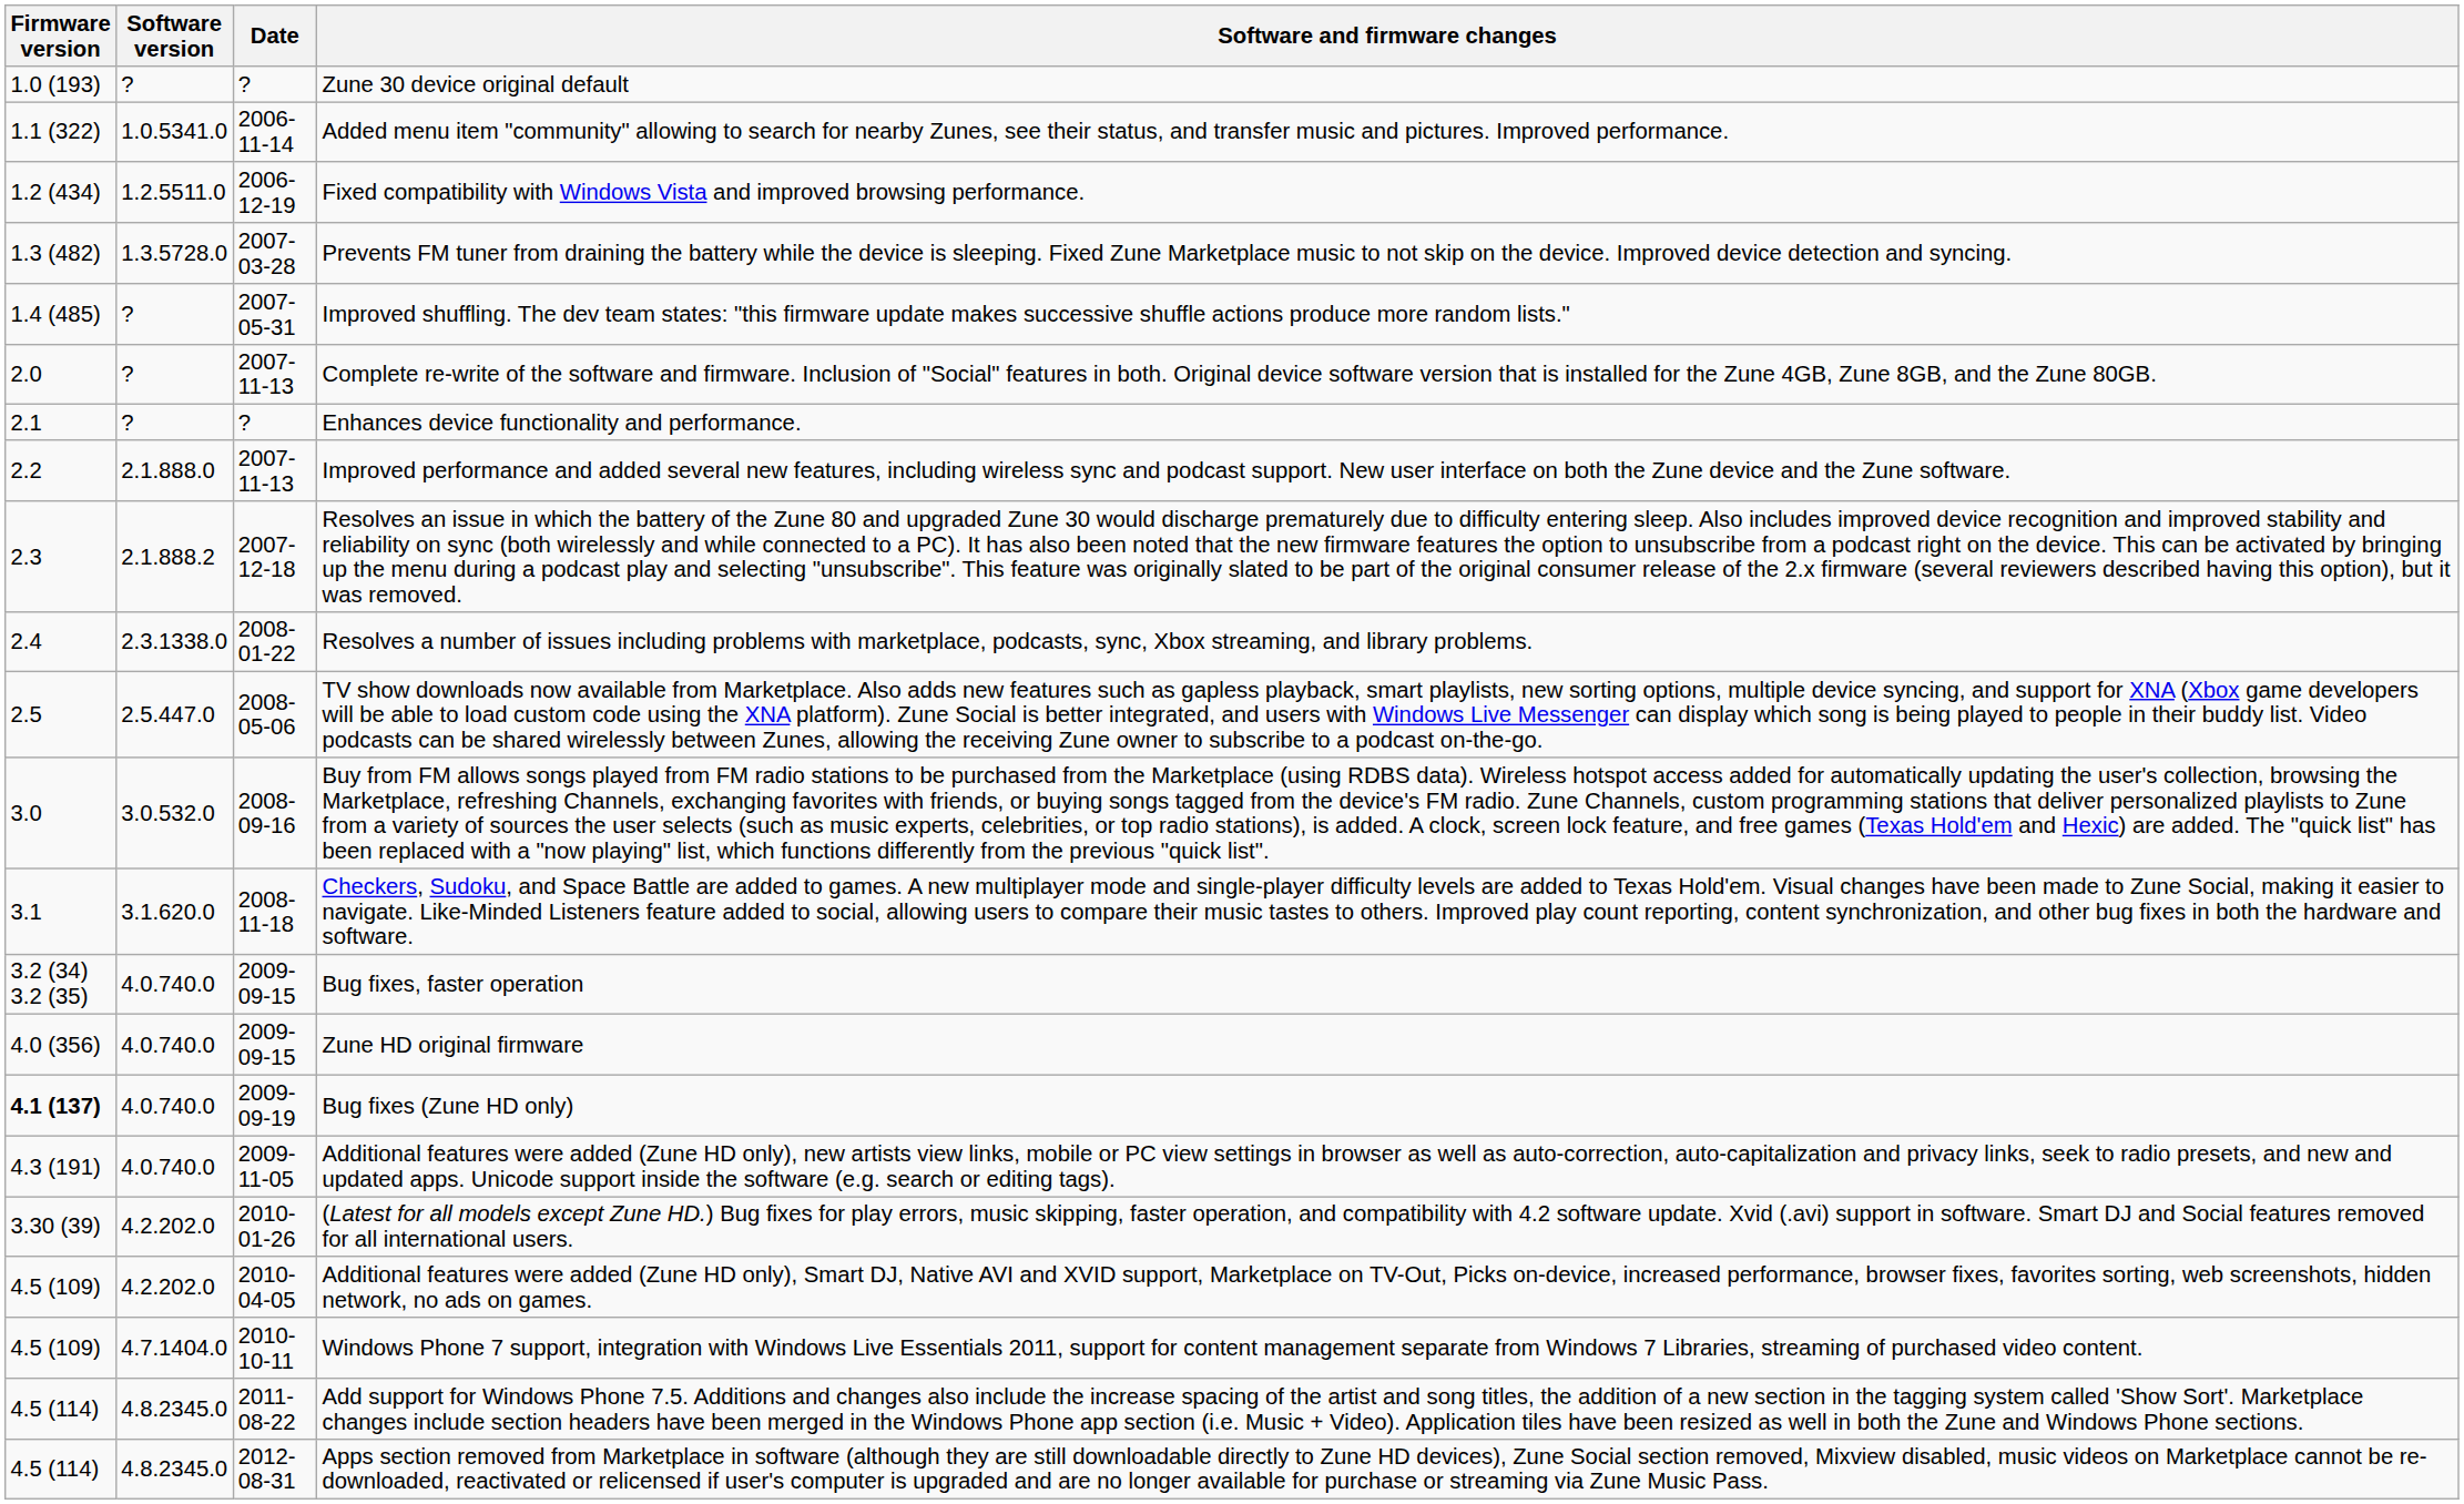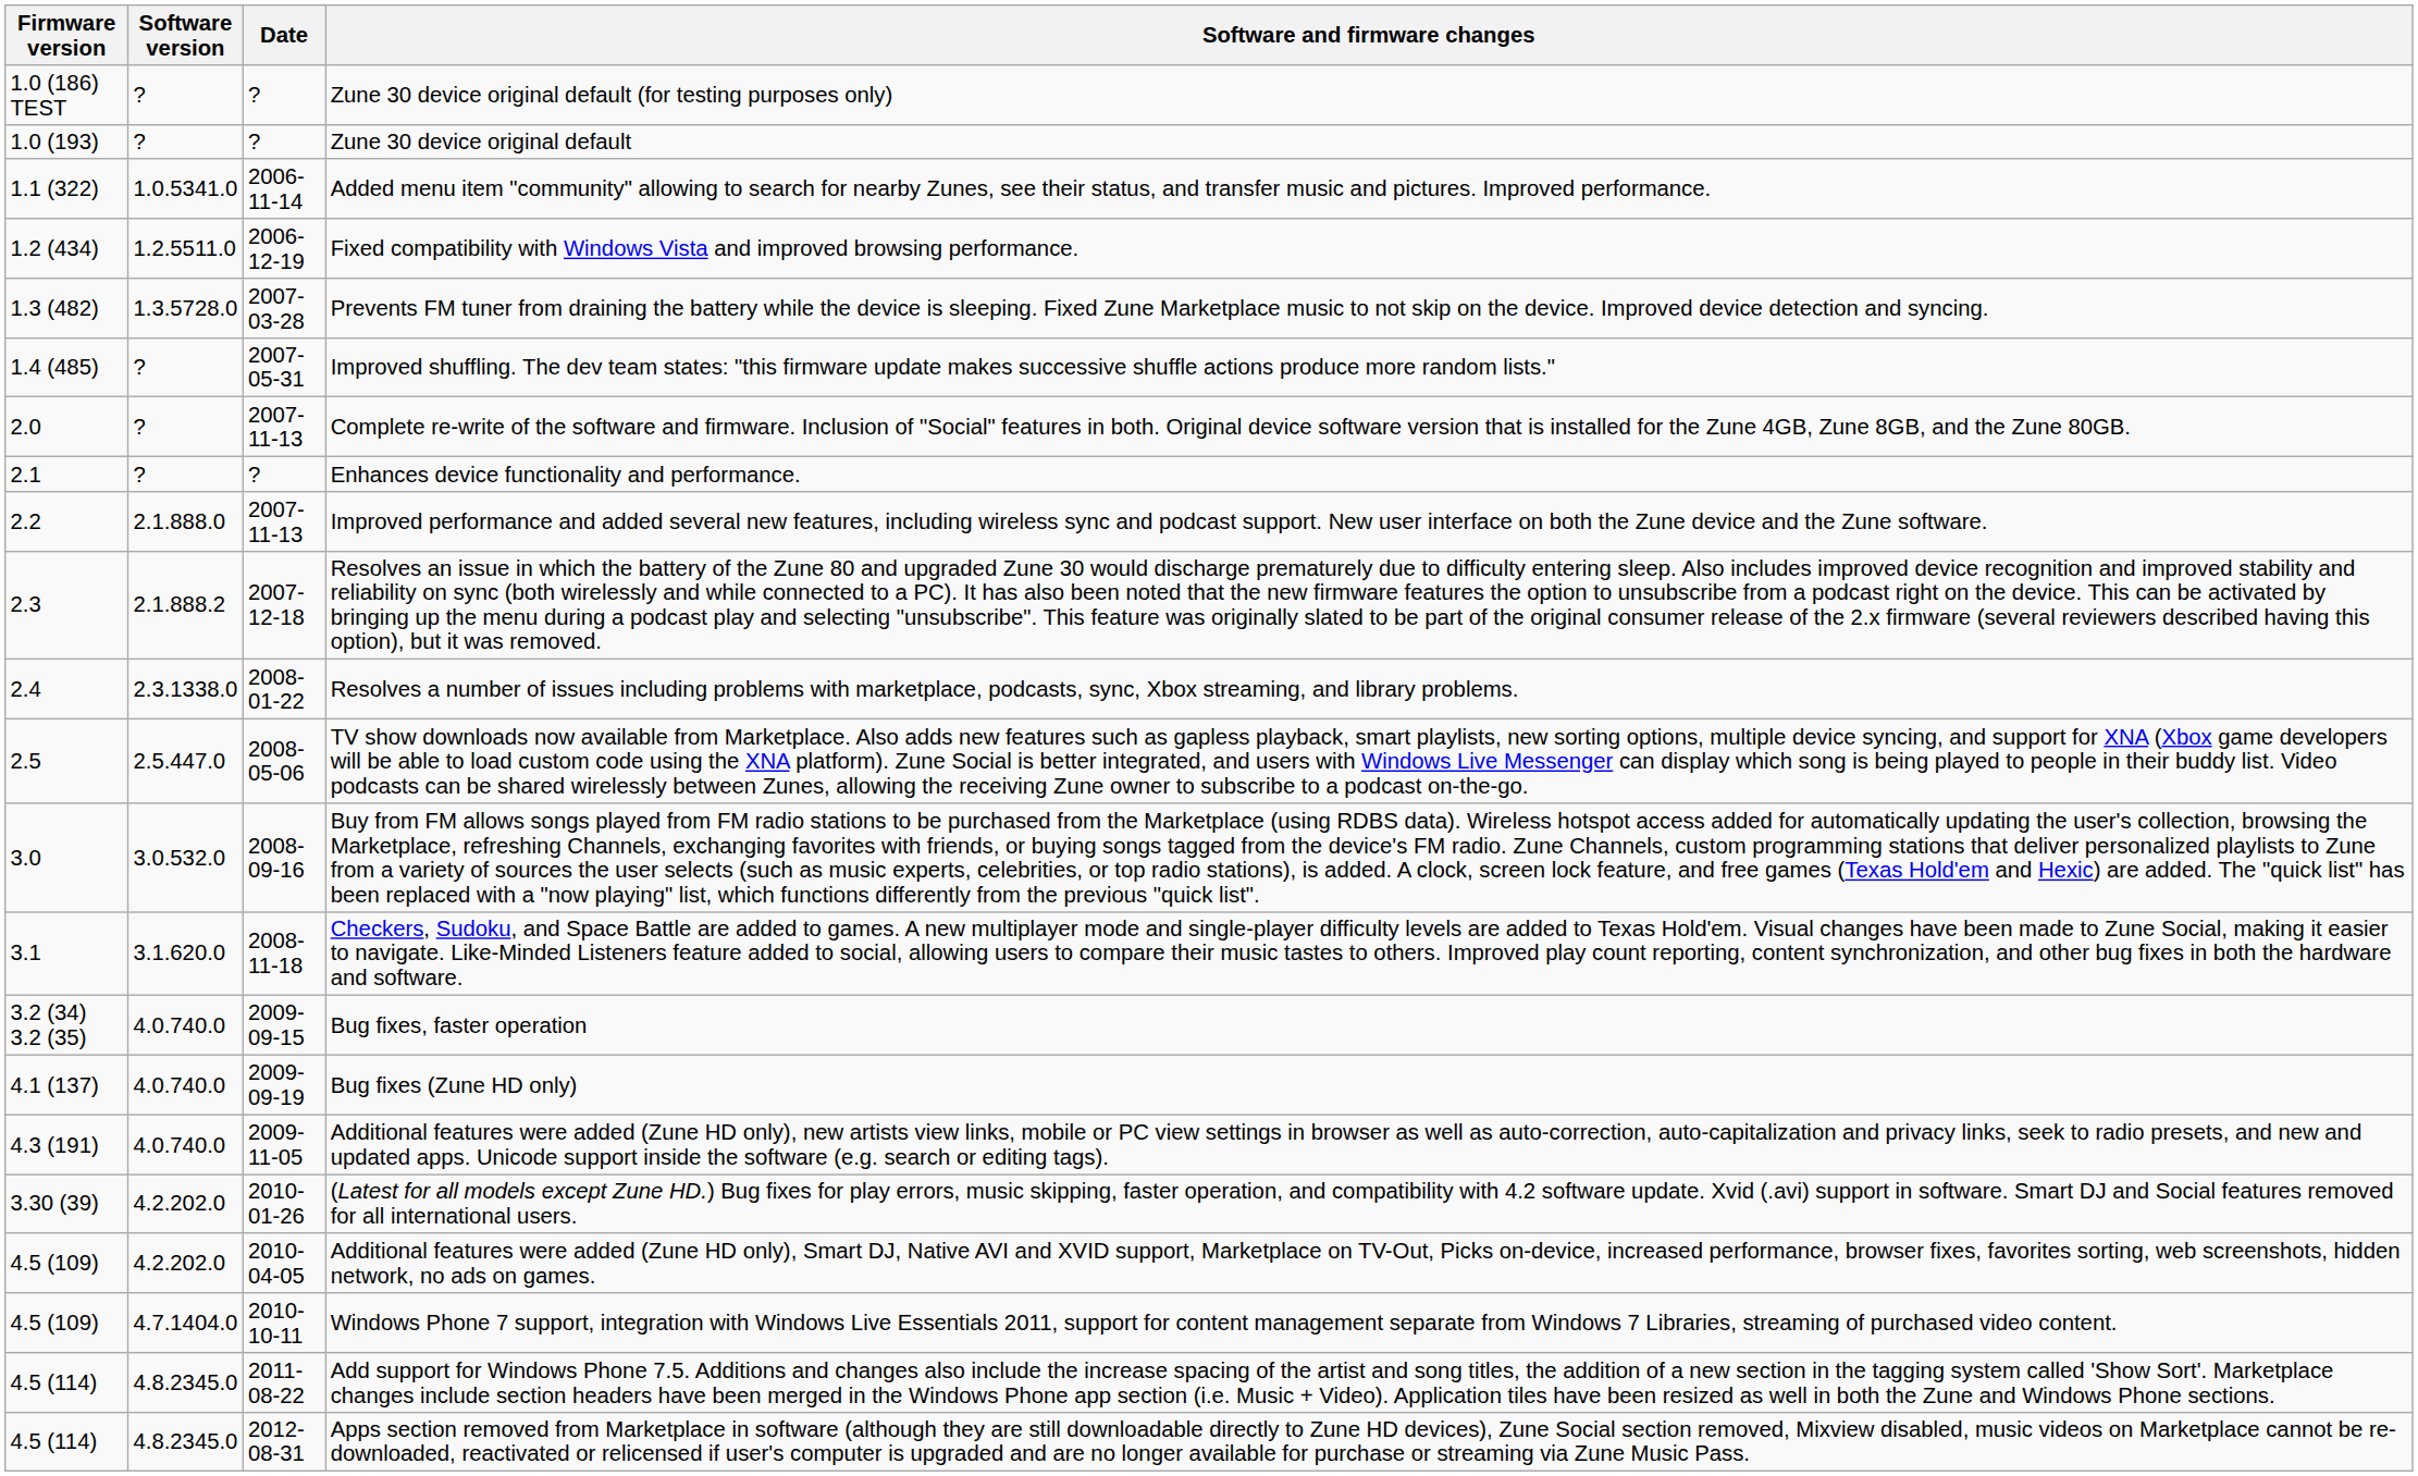+ row: 1.0 (186) TEST | ? | ? | Zune 30 device original default (for testing purposes only)
- row: 4.0 (356) | 4.0.740.0 | 2009-09-15 | Zune HD original firmware
Bug fixes (Zune HD only) | Firmware version: bold -> normal
